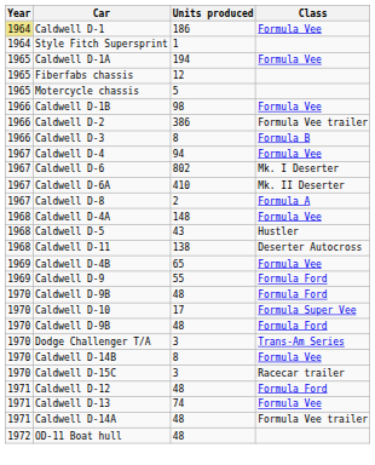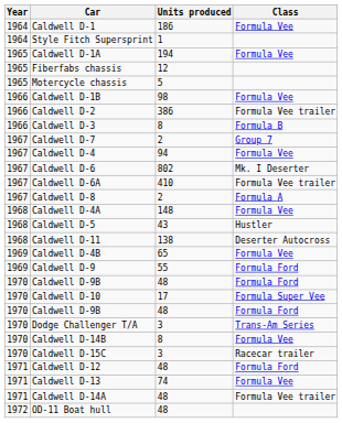Caldwell D-1 | Year: khaki background -> no background
+ row: 1967 | Caldwell D-7 | 2 | Group 7
Caldwell D-6A | Class: Mk. II Deserter -> Formula Vee trailer
